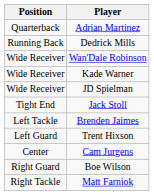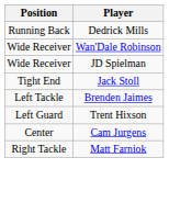- row: Quarterback | Adrian Martinez
- row: Wide Receiver | Kade Warner
- row: Right Guard | Boe Wilson
